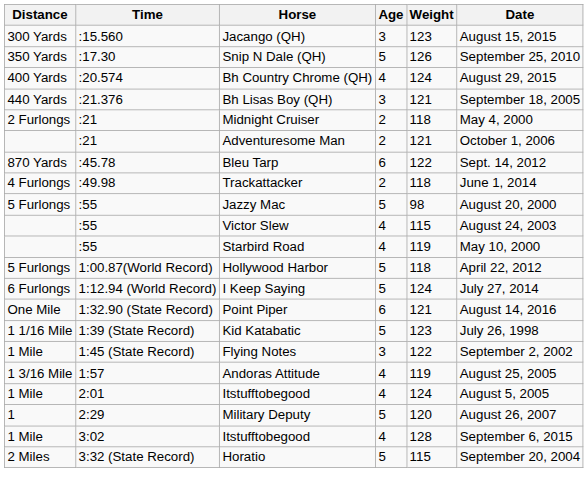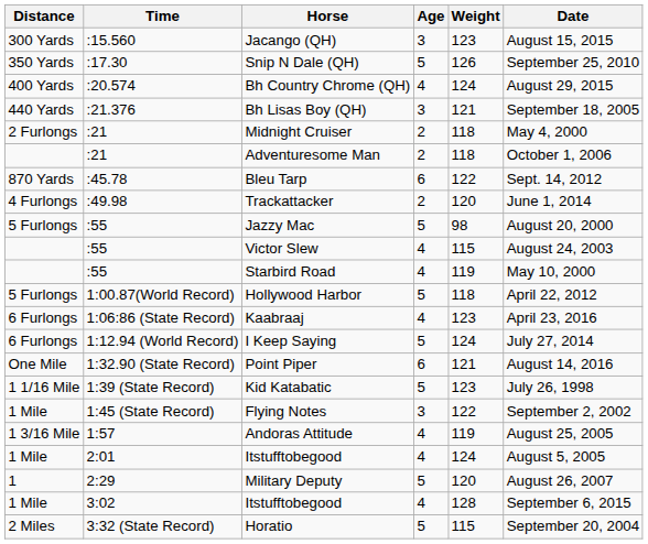Adventuresome Man | Weight: 121 -> 118
Trackattacker | Weight: 118 -> 120
+ row: 6 Furlongs | 1:06:86 (State Record) | Kaabraaj | 4 | 123 | April 23, 2016
